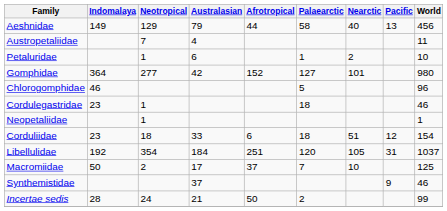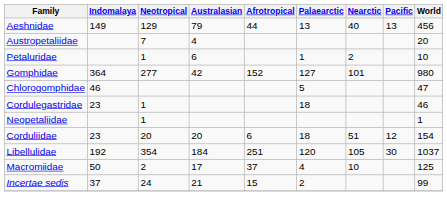Aeshnidae | Palaearctic: 58 -> 13
Austropetaliidae | World: 11 -> 20
Chlorogomphidae | World: 96 -> 47
Corduliidae | Neotropical: 18 -> 20
Corduliidae | Australasian: 33 -> 20
Libellulidae | Pacific: 31 -> 30
Macromiidae | Palaearctic: 7 -> 4
- row: Synthemistidae | 37 | 9 | 46
Incertae sedis | Indomalaya: 28 -> 37
Incertae sedis | Afrotropical: 50 -> 15
